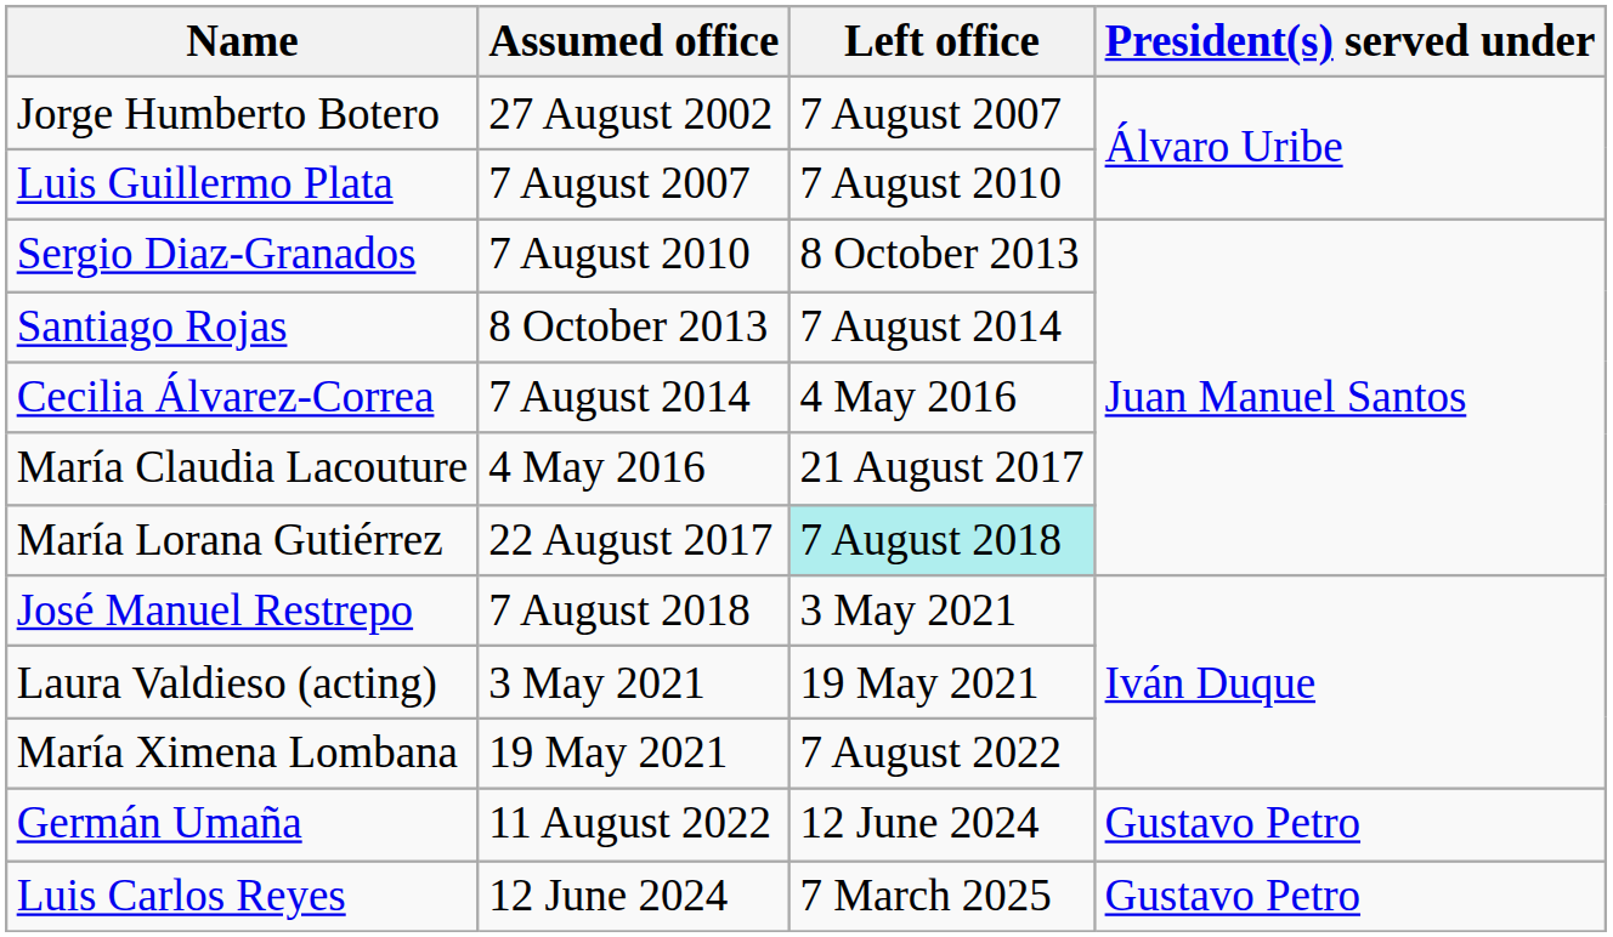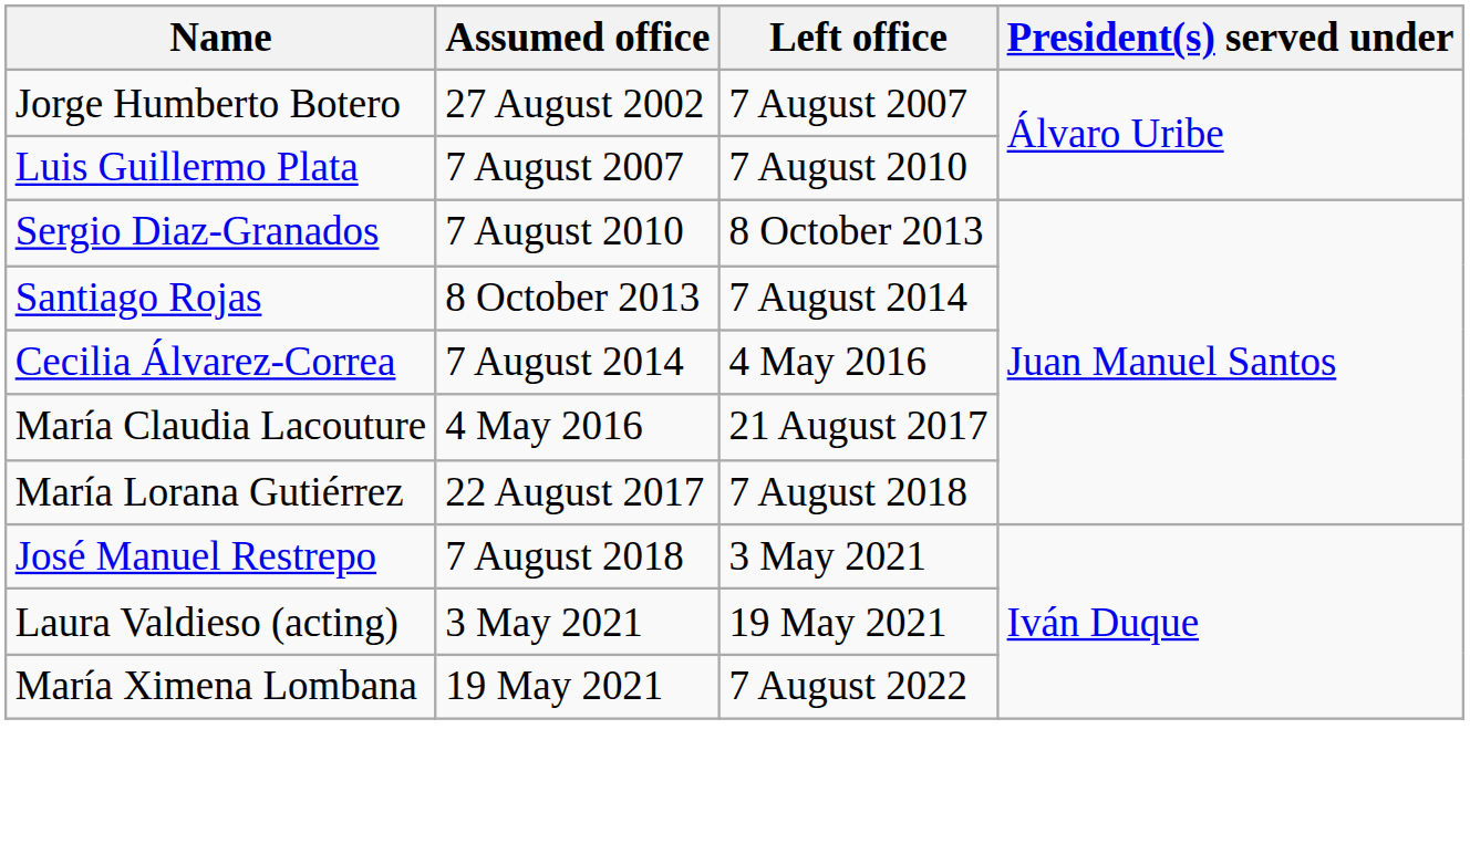María Lorana Gutiérrez | Left office: paleturquoise background -> no background
- row: Germán Umaña | 11 August 2022 | 12 June 2024 | Gustavo Petro
- row: Luis Carlos Reyes | 12 June 2024 | 7 March 2025 | Gustavo Petro
